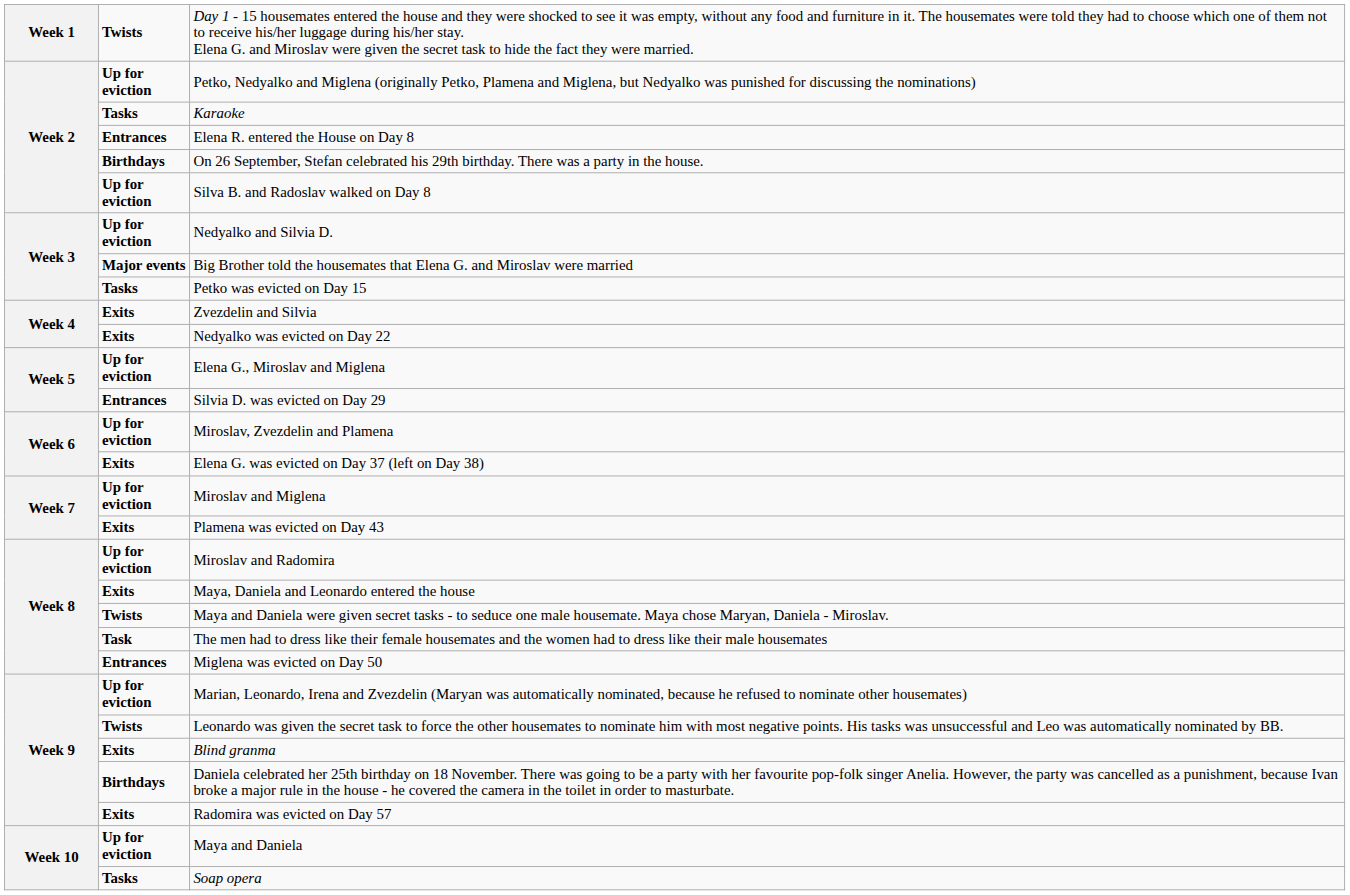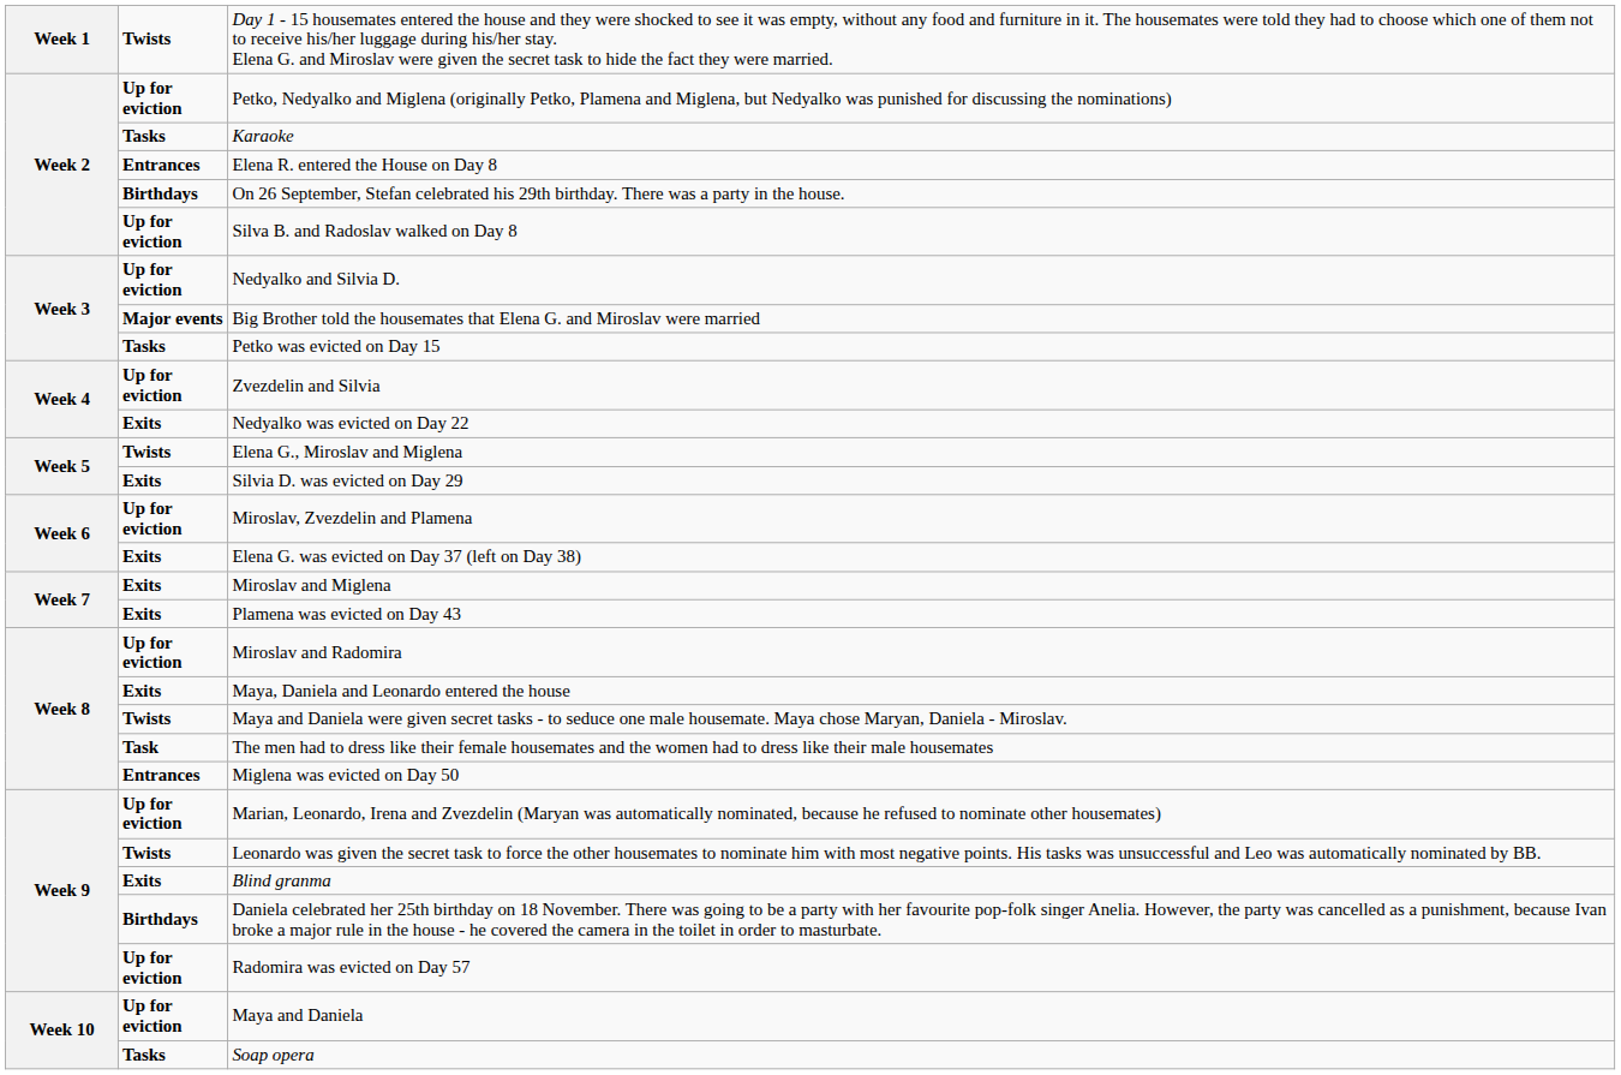Zvezdelin and Silvia | column 2: Exits -> Up for eviction
Elena G., Miroslav and Miglena | column 2: Up for eviction -> Twists
Silvia D. was evicted on Day 29 | column 2: Entrances -> Exits
Miroslav and Miglena | column 2: Up for eviction -> Exits
Radomira was evicted on Day 57 | column 2: Exits -> Up for eviction
